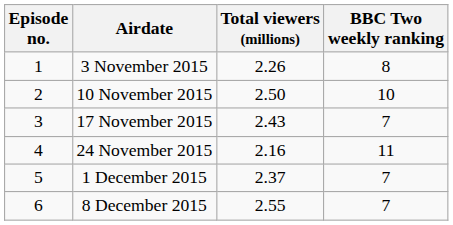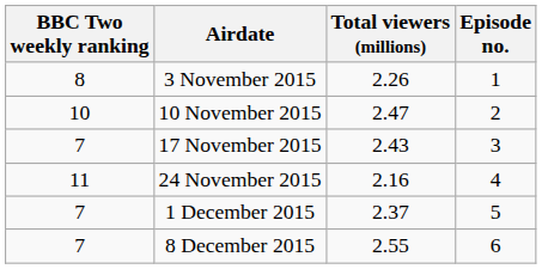columns swapped: Episode no. <-> BBC Two weekly ranking
10 November 2015 | Total viewers (millions): 2.50 -> 2.47
